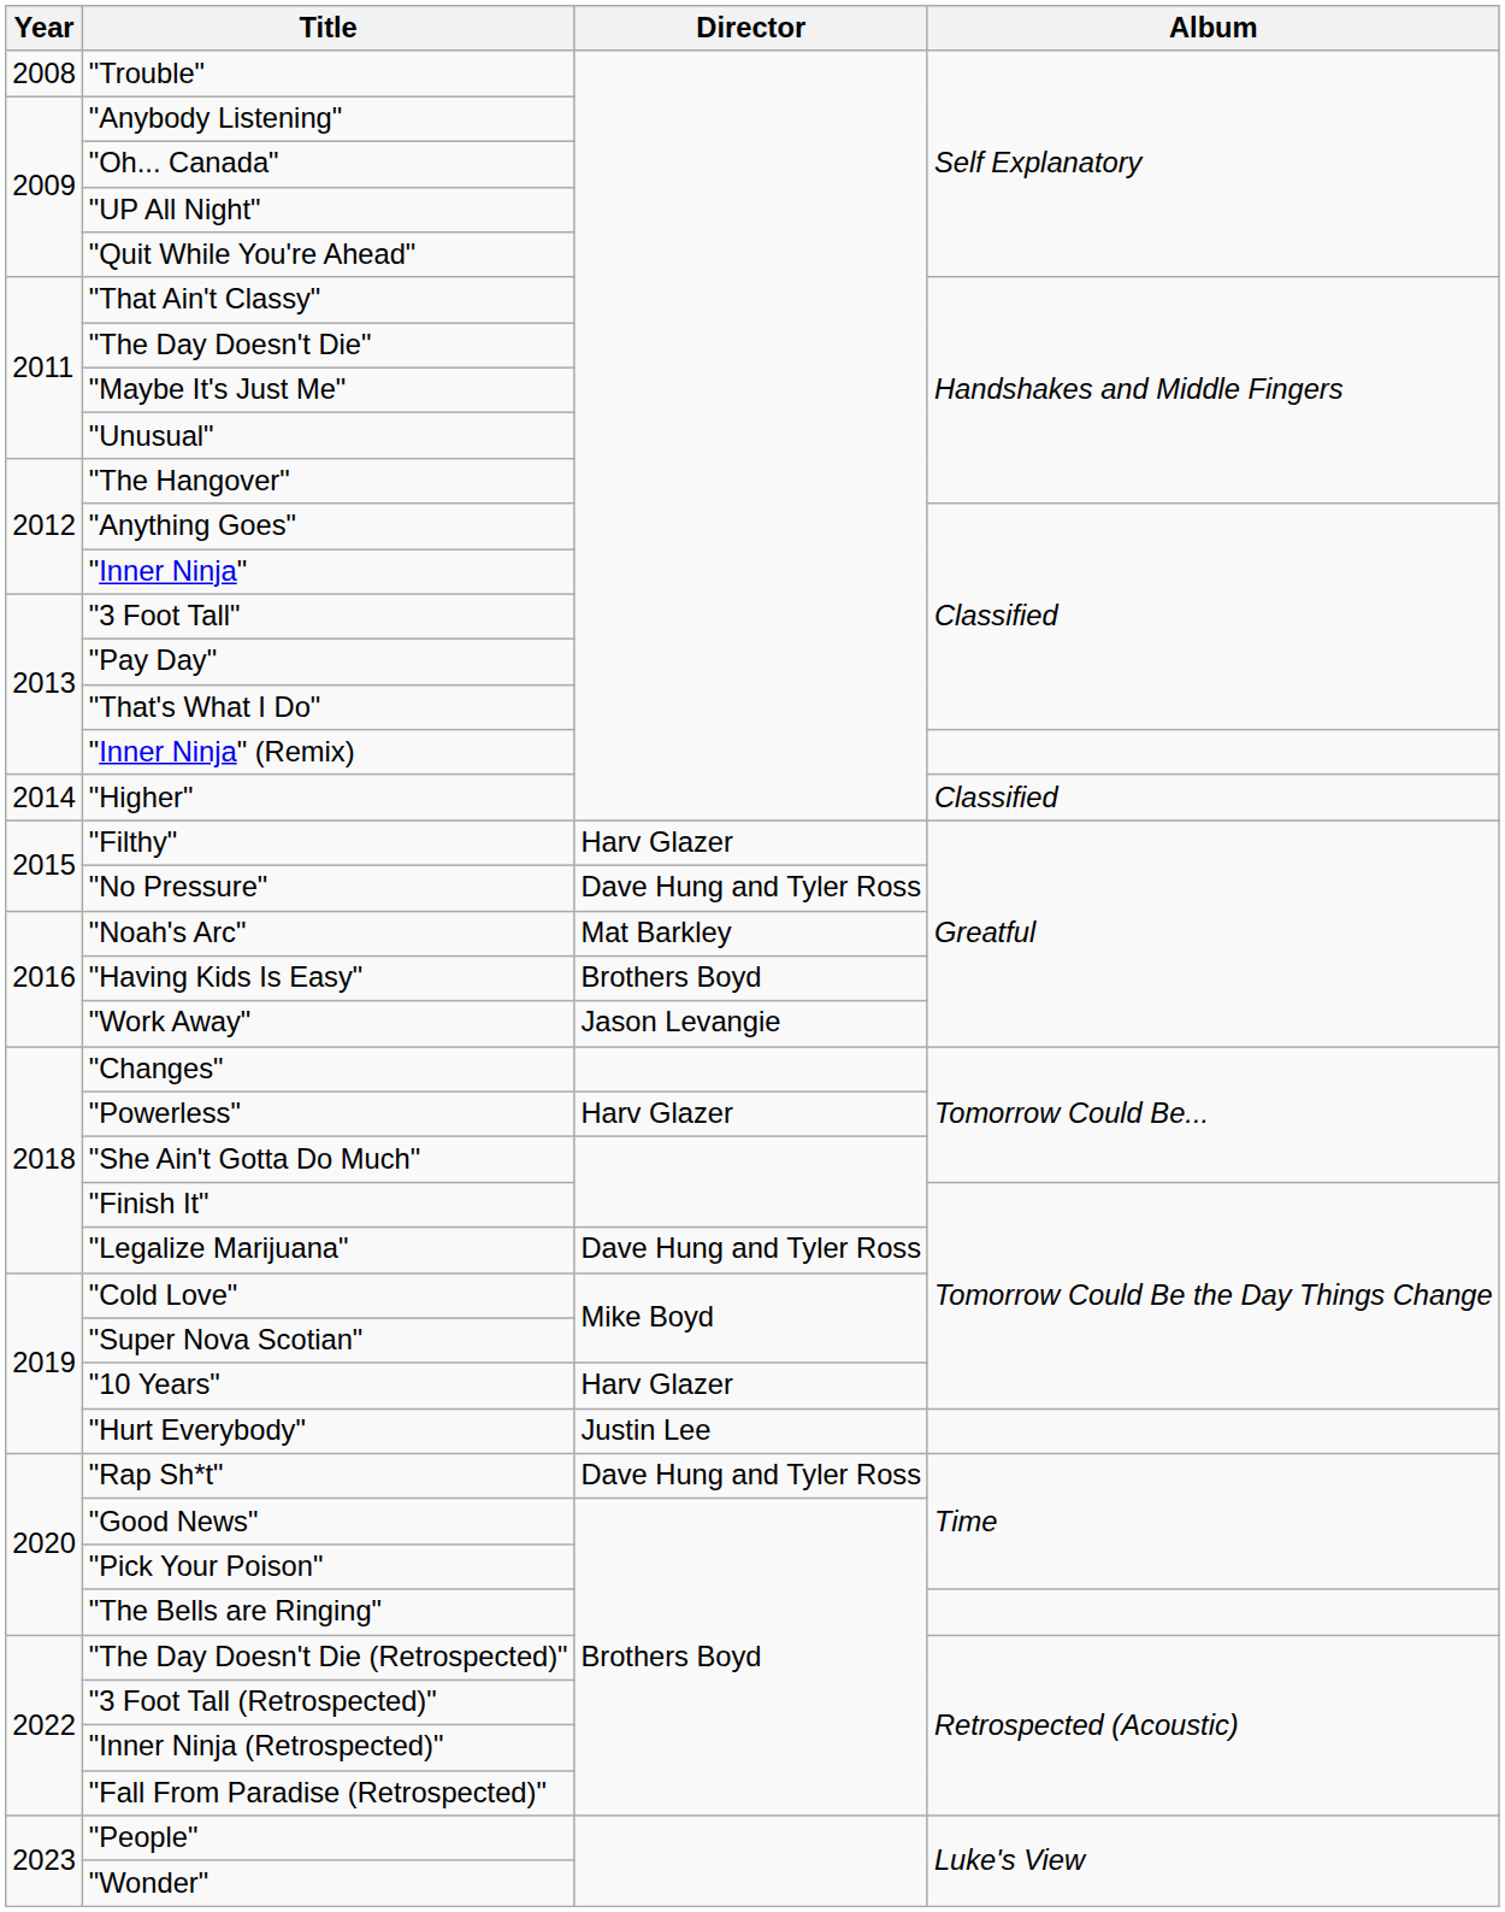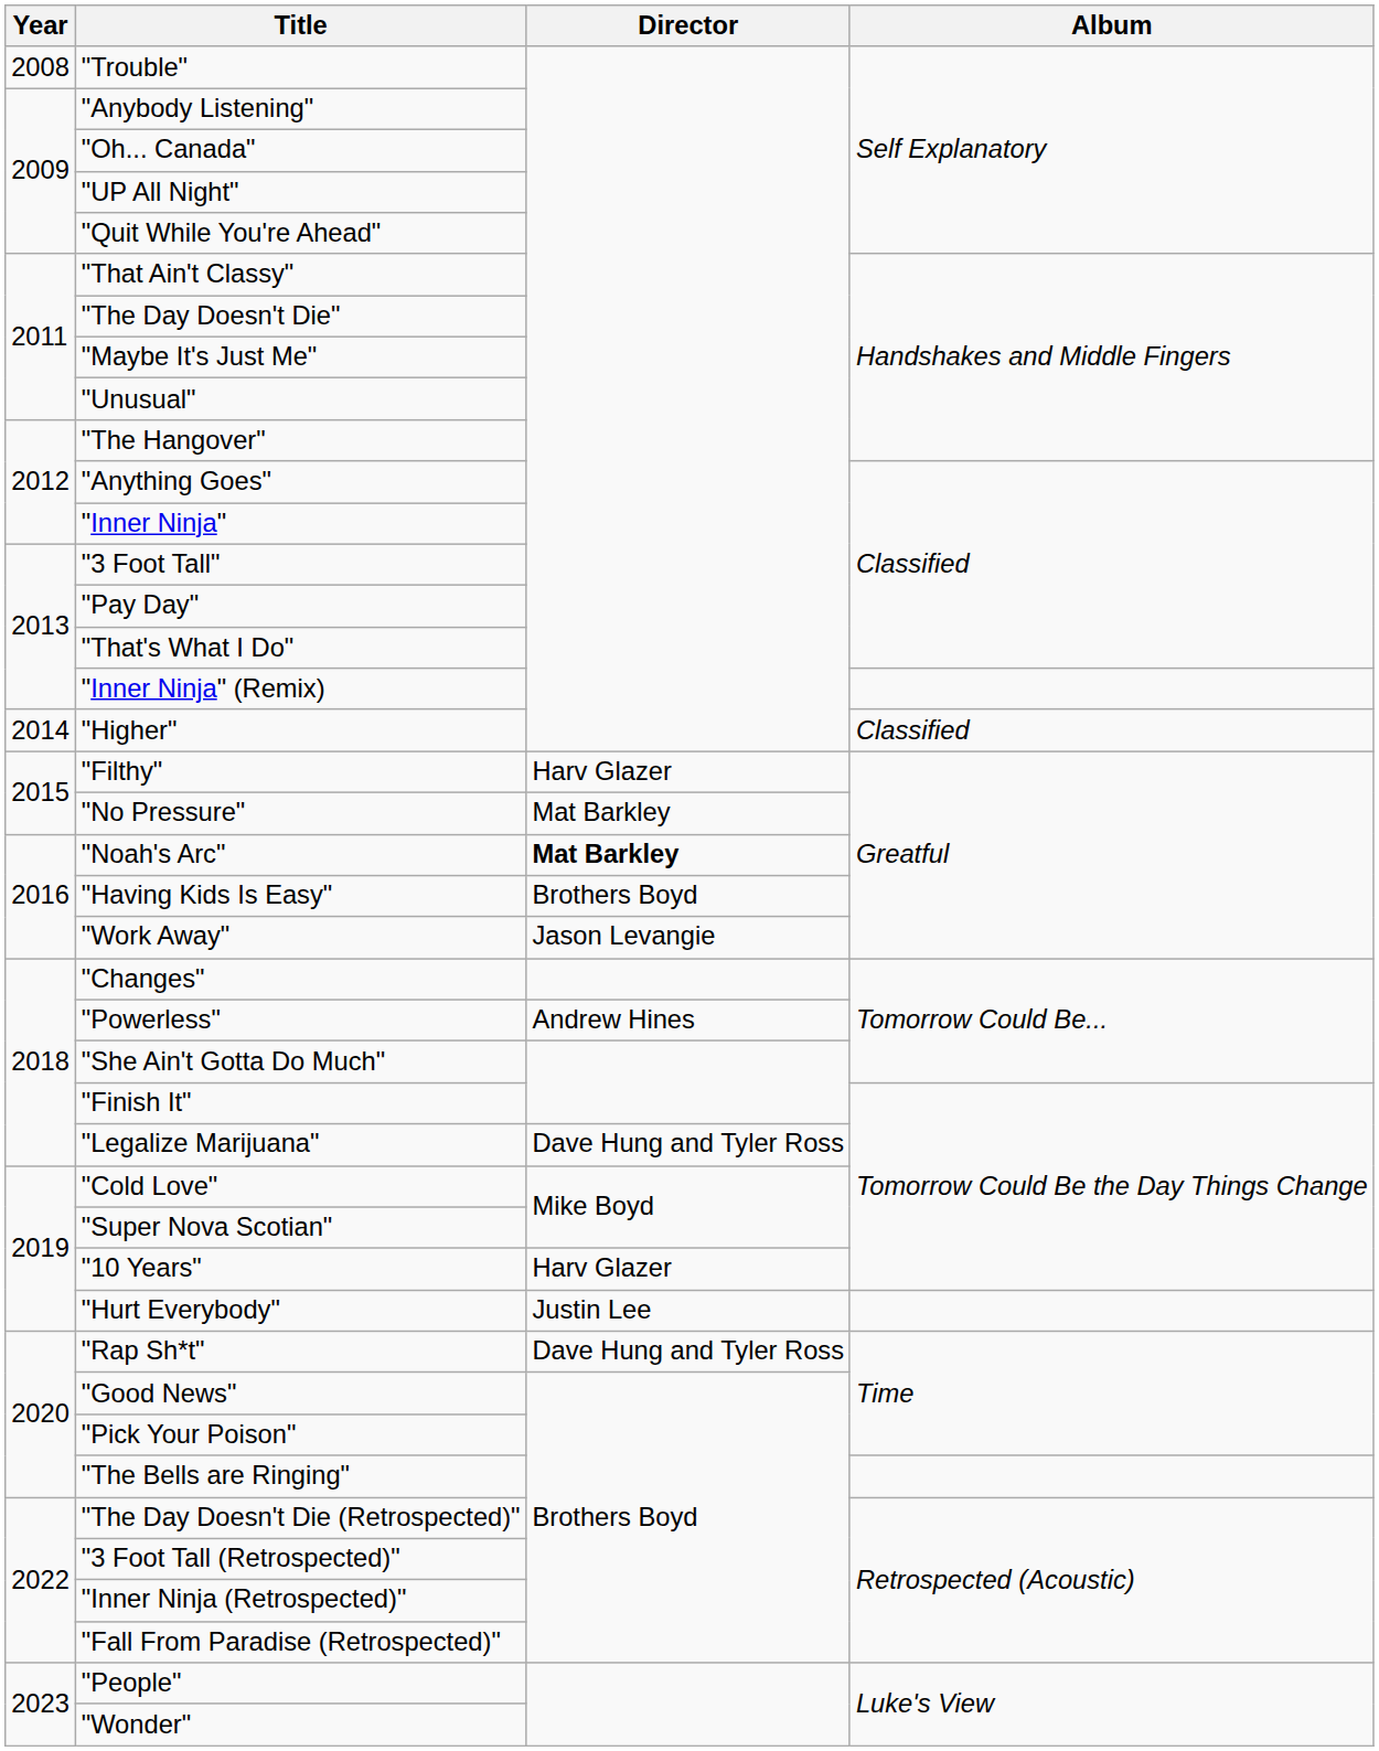"No Pressure" | Director: Dave Hung and Tyler Ross -> Mat Barkley
"Noah's Arc" | Director: normal -> bold
"Powerless" | Director: Harv Glazer -> Andrew Hines
